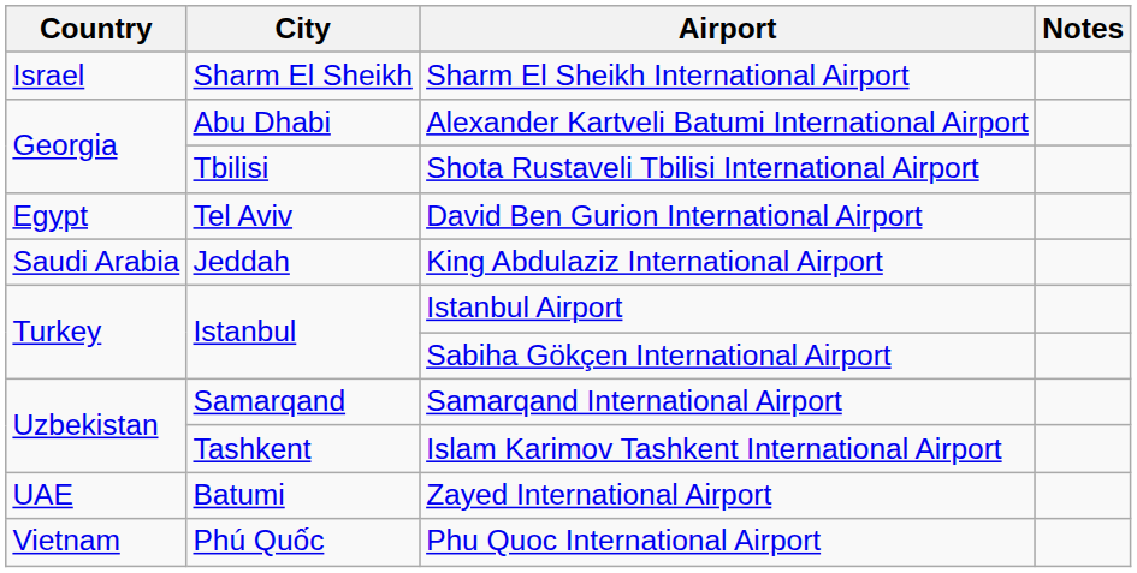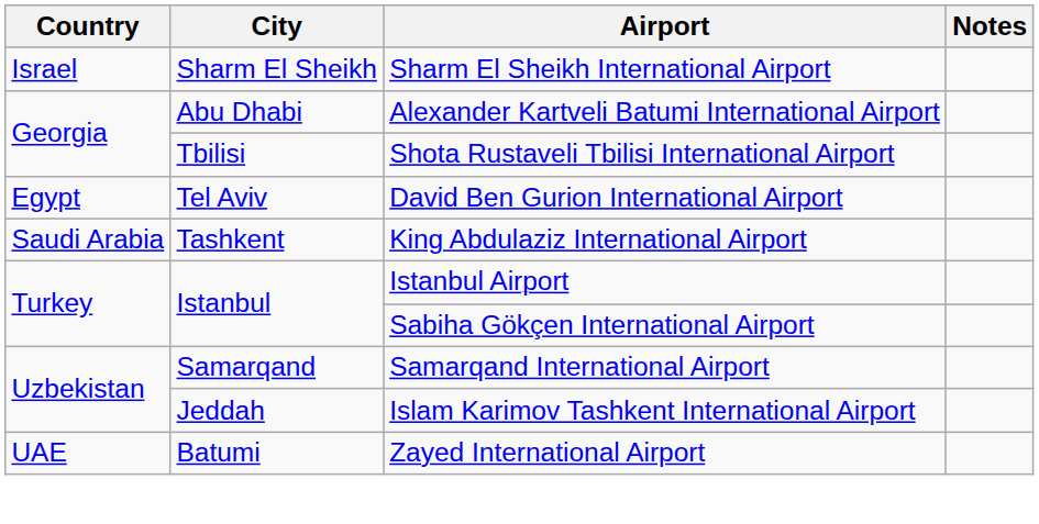King Abdulaziz International Airport | City: Jeddah -> Tashkent
Islam Karimov Tashkent International Airport | City: Tashkent -> Jeddah
- row: Vietnam | Phú Quốc | Phu Quoc International Airport
